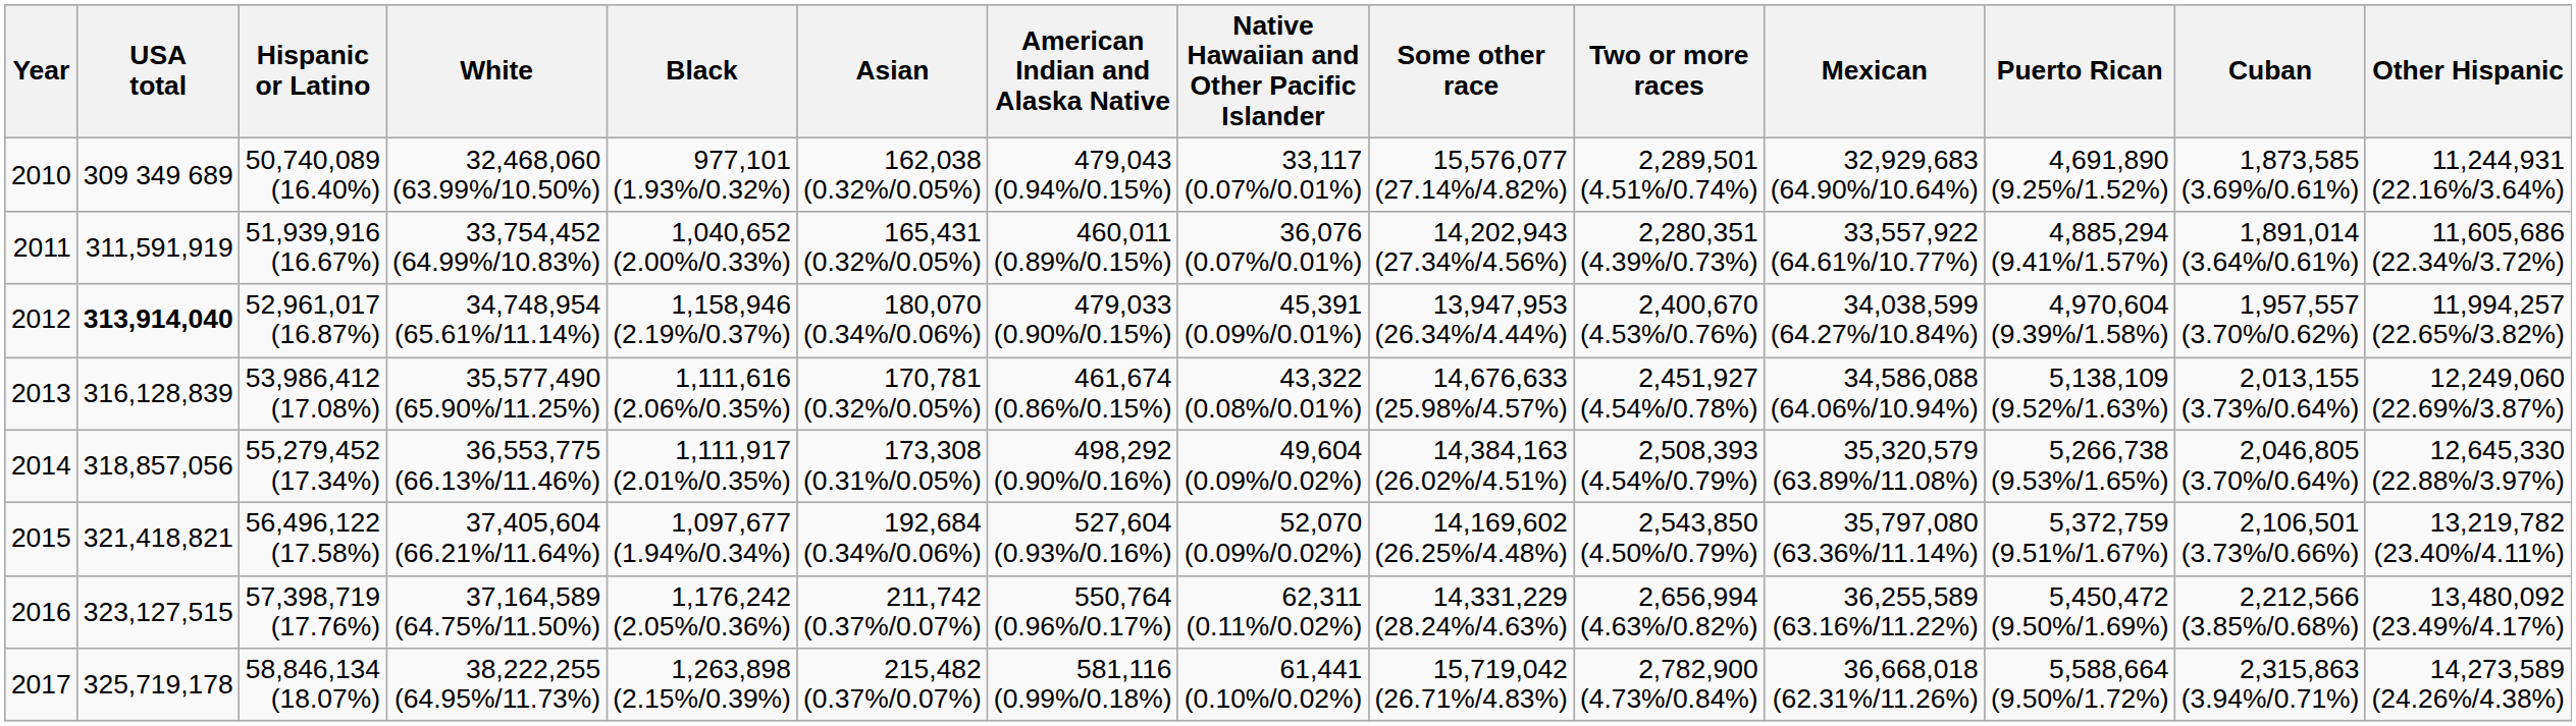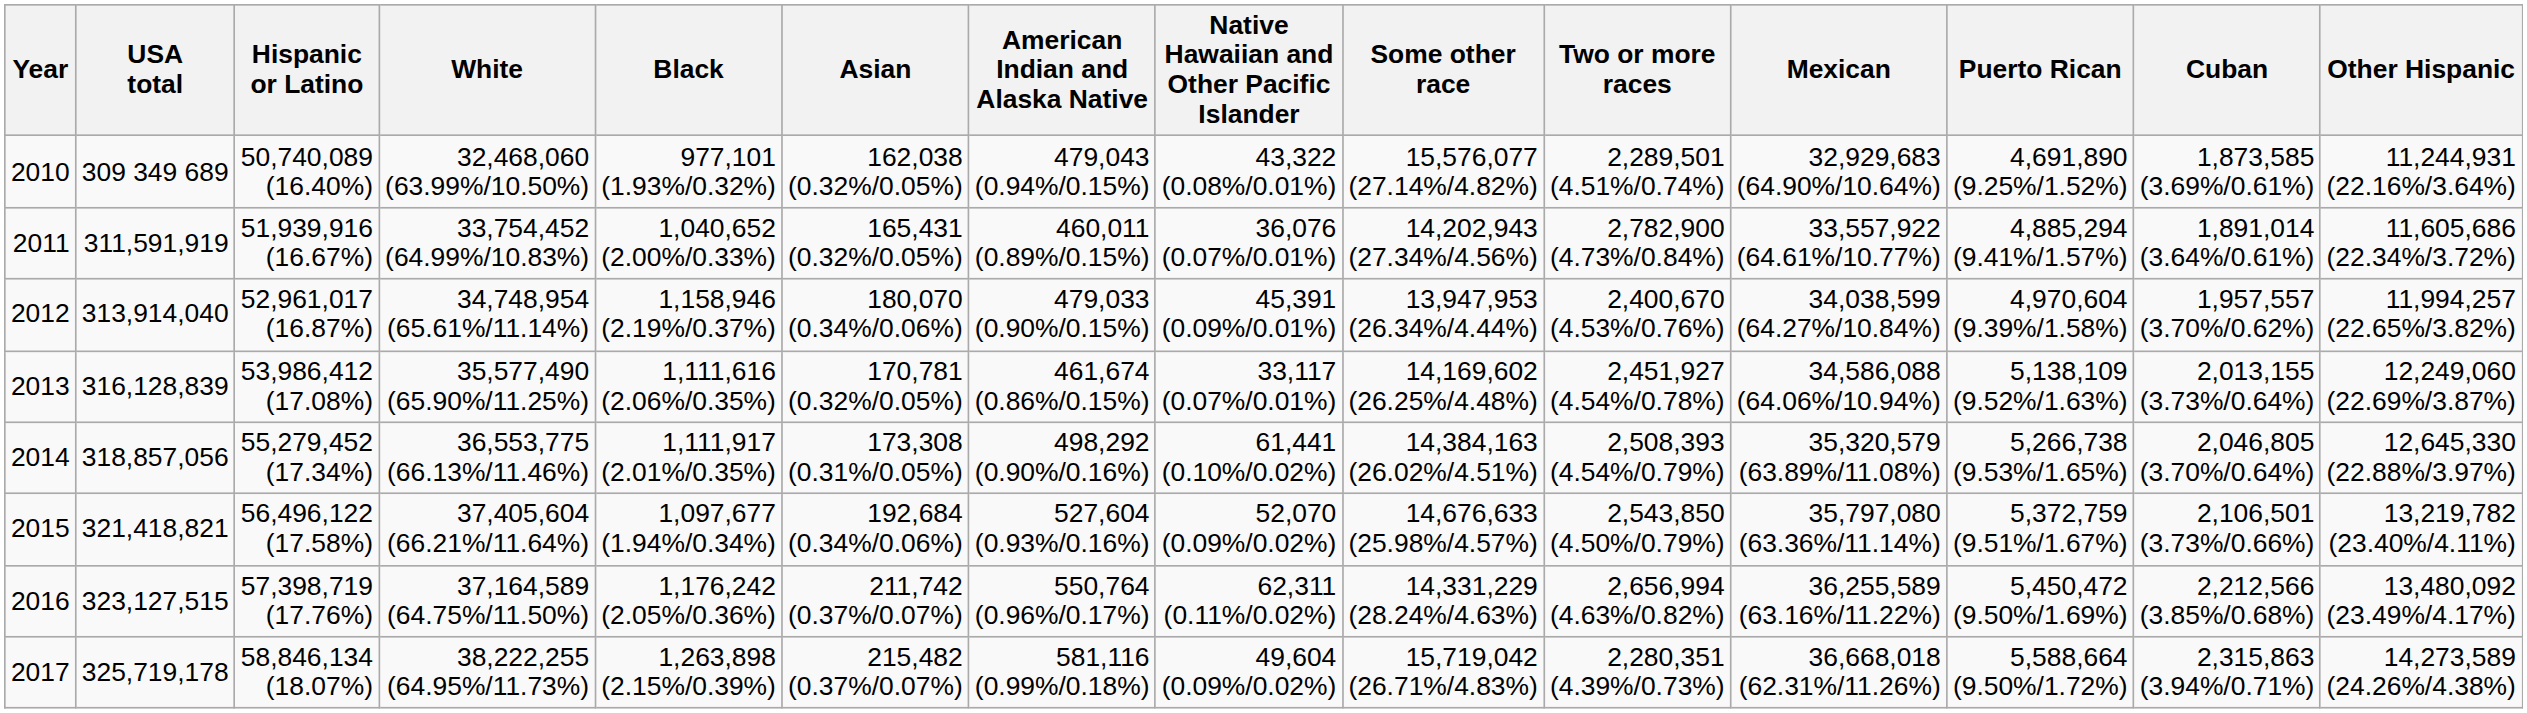2010 | Native Hawaiian and Other Pacific Islander: 33,117 (0.07%/0.01%) -> 43,322 (0.08%/0.01%)
2011 | Two or more races: 2,280,351 (4.39%/0.73%) -> 2,782,900 (4.73%/0.84%)
2012 | USA total: bold -> normal
2013 | Native Hawaiian and Other Pacific Islander: 43,322 (0.08%/0.01%) -> 33,117 (0.07%/0.01%)
2013 | Some other race: 14,676,633 (25.98%/4.57%) -> 14,169,602 (26.25%/4.48%)
2014 | Native Hawaiian and Other Pacific Islander: 49,604 (0.09%/0.02%) -> 61,441 (0.10%/0.02%)
2015 | Some other race: 14,169,602 (26.25%/4.48%) -> 14,676,633 (25.98%/4.57%)
2017 | Native Hawaiian and Other Pacific Islander: 61,441 (0.10%/0.02%) -> 49,604 (0.09%/0.02%)
2017 | Two or more races: 2,782,900 (4.73%/0.84%) -> 2,280,351 (4.39%/0.73%)
